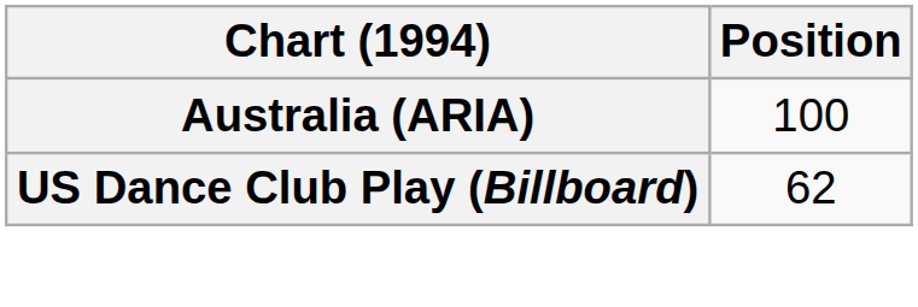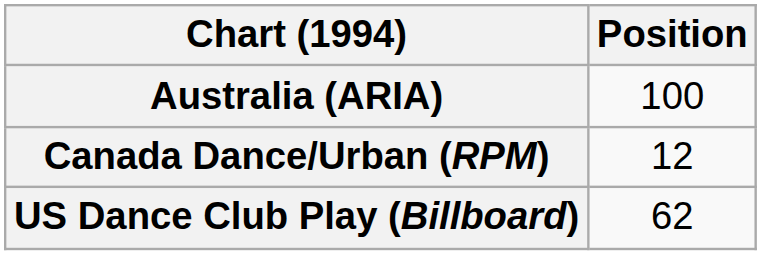+ row: Canada Dance/Urban (RPM) | 12
